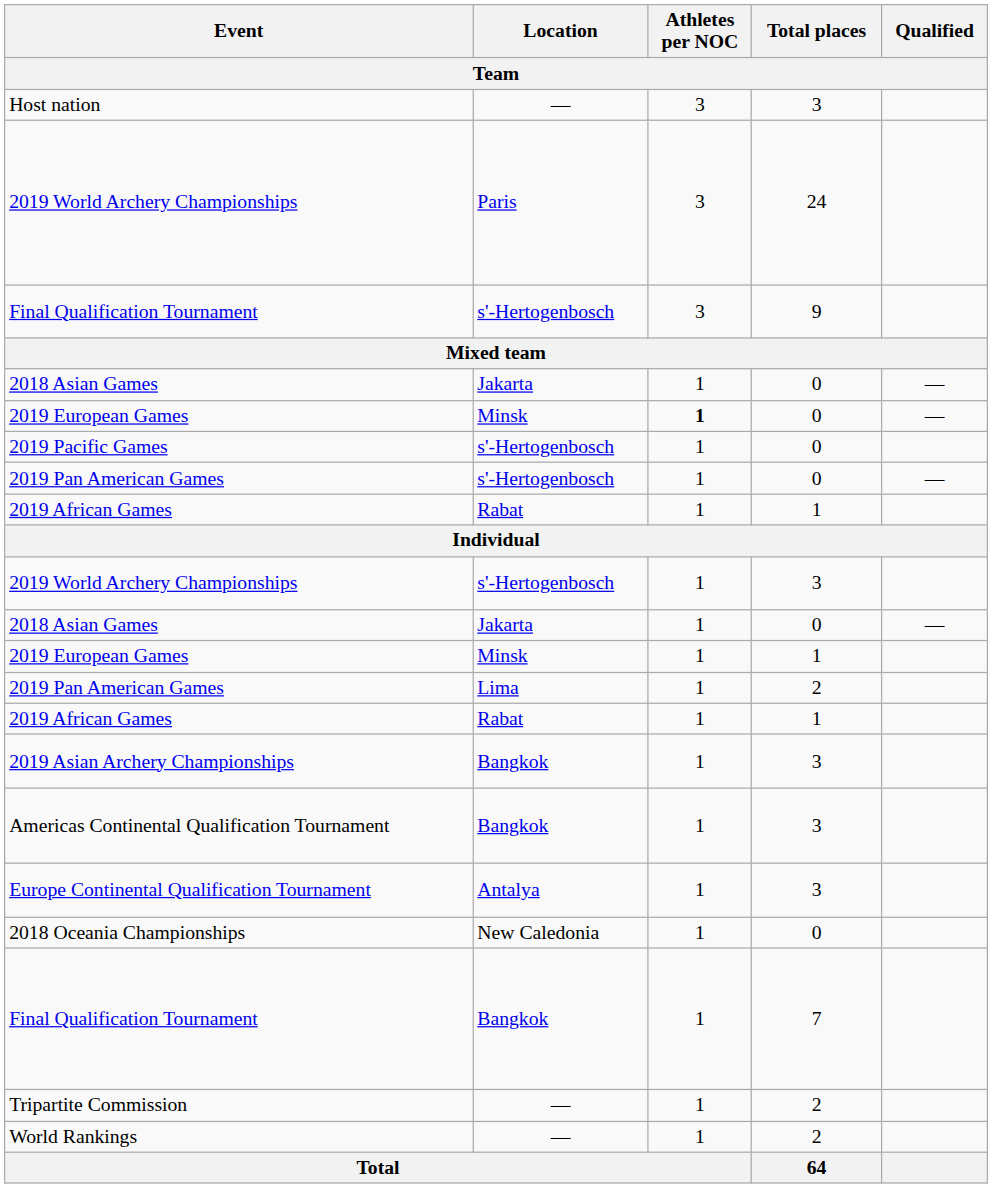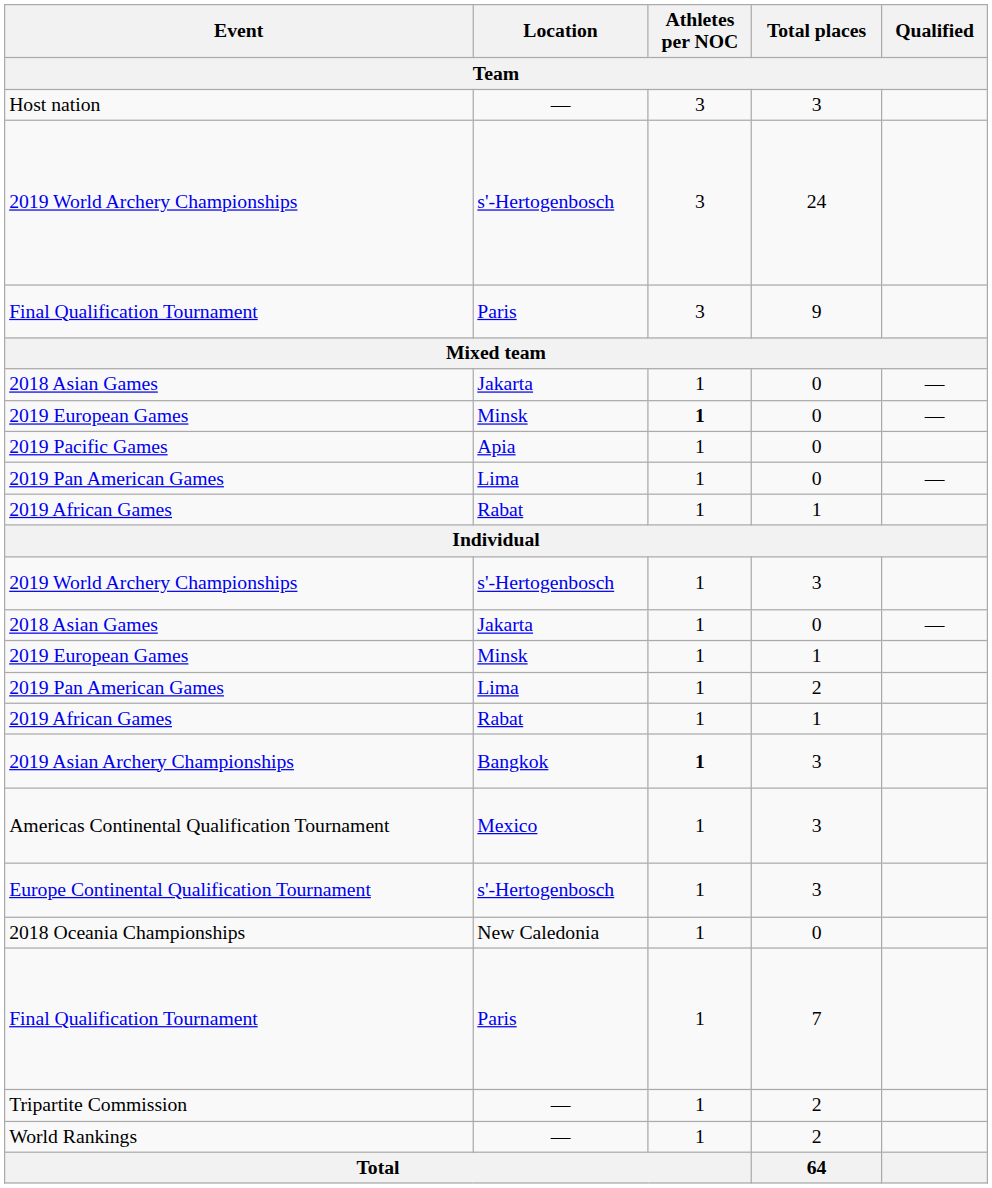2019 World Archery Championships / 24 | Location: Paris -> s'-Hertogenbosch
Final Qualification Tournament / 9 | Location: s'-Hertogenbosch -> Paris
2019 Pacific Games | Location: s'-Hertogenbosch -> Apia
2019 Pan American Games / 0 | Location: s'-Hertogenbosch -> Lima
2019 Asian Archery Championships | Athletes per NOC: normal -> bold
Americas Continental Qualification Tournament | Location: Bangkok -> Mexico
Europe Continental Qualification Tournament | Location: Antalya -> s'-Hertogenbosch
Final Qualification Tournament / 7 | Location: Bangkok -> Paris
